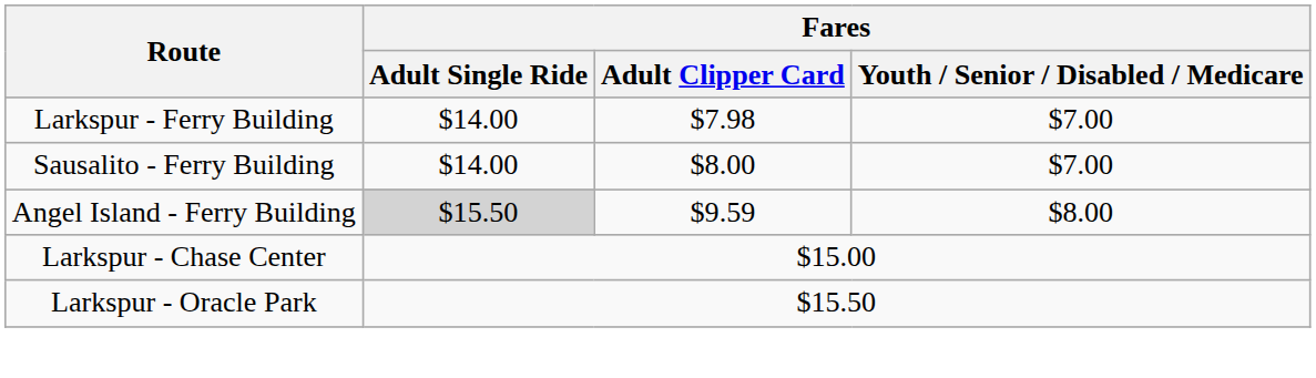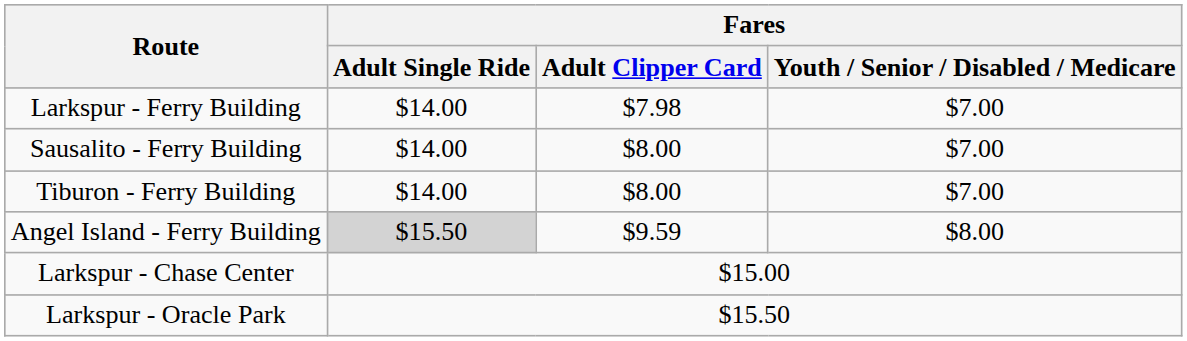+ row: Tiburon - Ferry Building | $14.00 | $8.00 | $7.00
